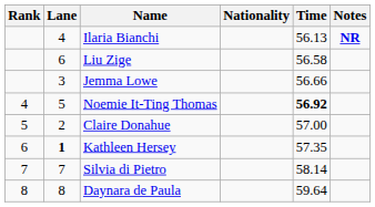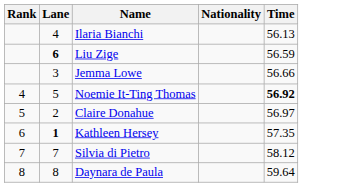- column: Notes | NR
Liu Zige | Lane: normal -> bold
Liu Zige | Time: 56.58 -> 56.59
Claire Donahue | Time: 57.00 -> 56.97
Silvia di Pietro | Time: 58.14 -> 58.12
